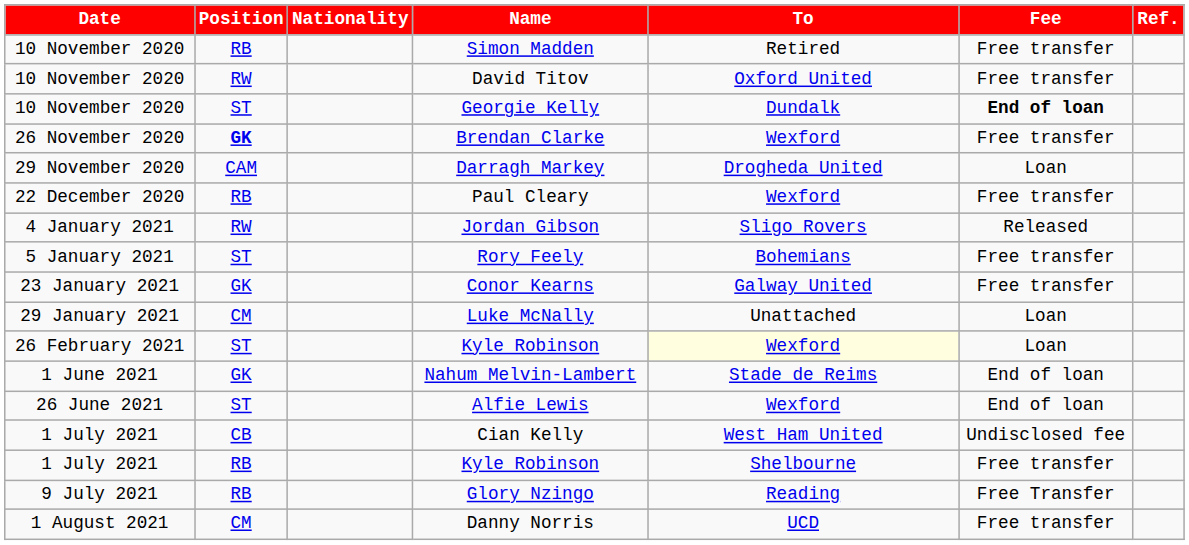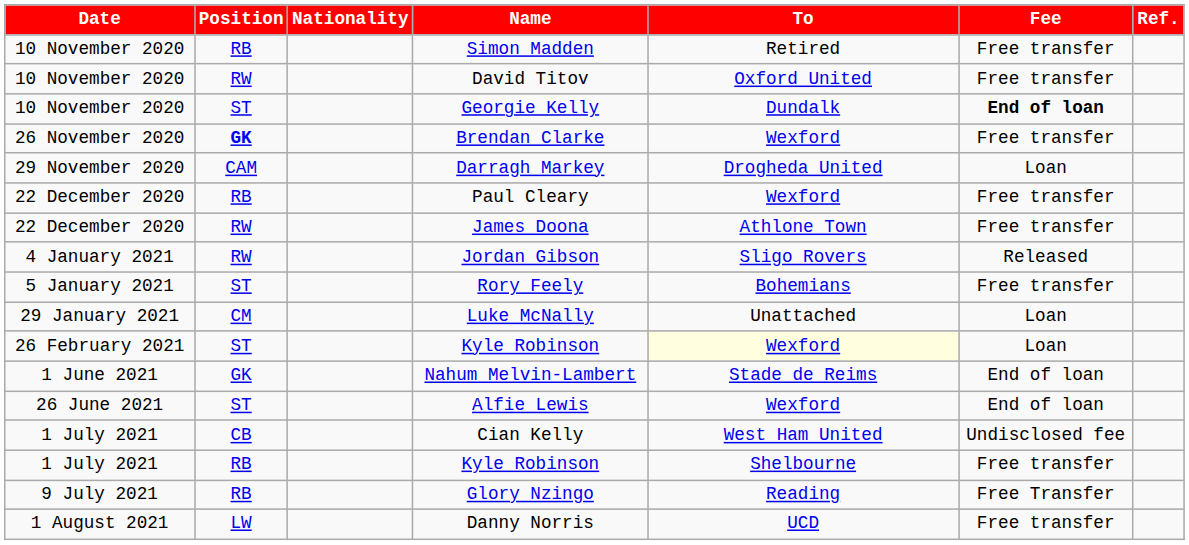+ row: 22 December 2020 | RW | James Doona | Athlone Town | Free transfer
- row: 23 January 2021 | GK | Conor Kearns | Galway United | Free transfer
Danny Norris | Position: CM -> LW
